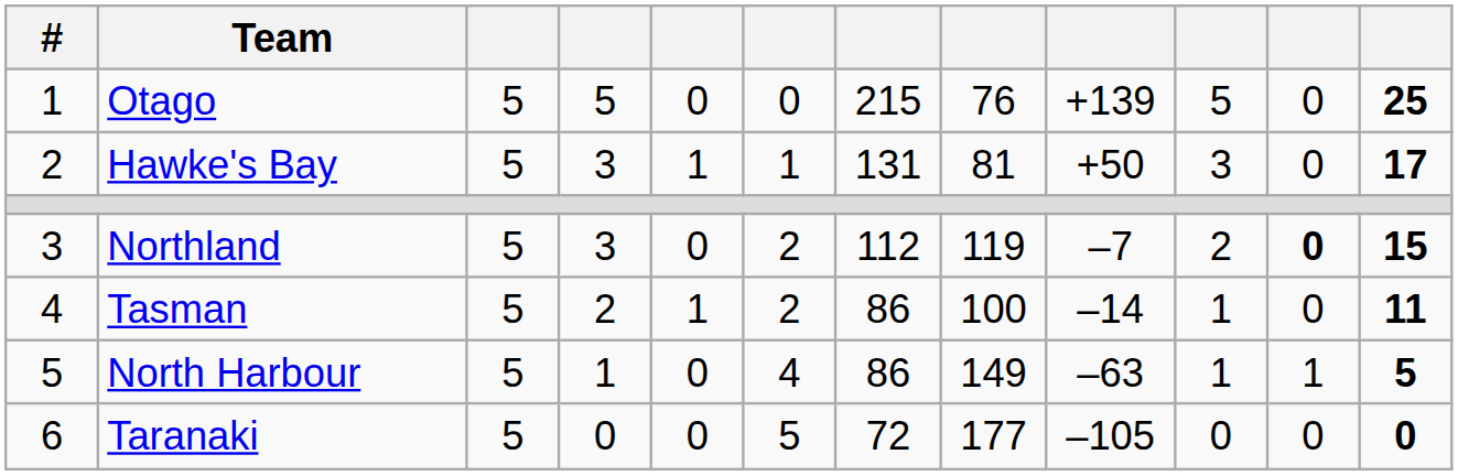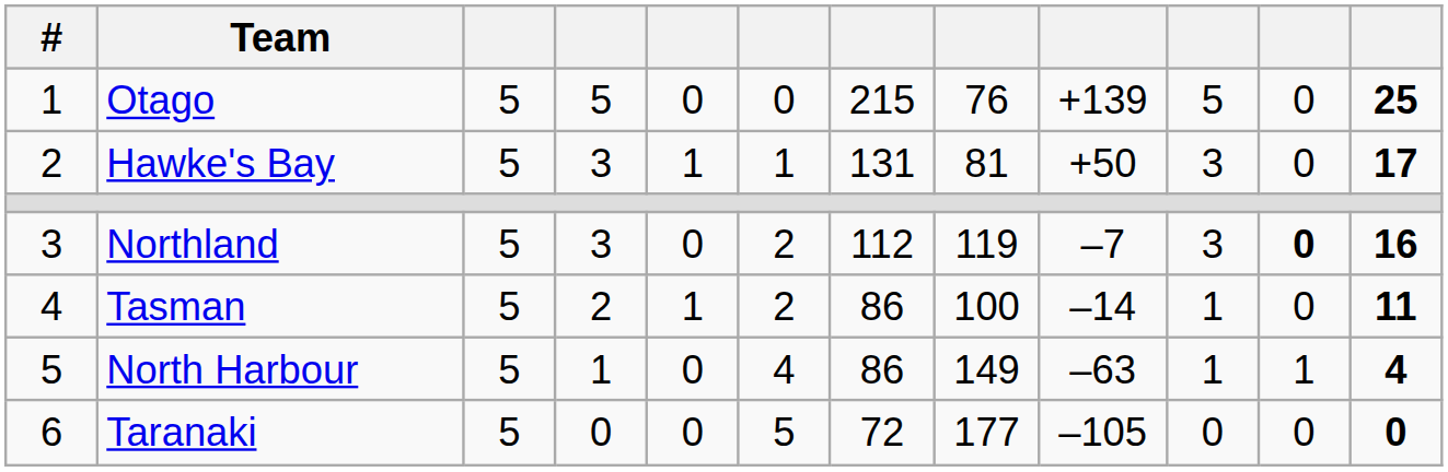Northland | column 10: 2 -> 3
Northland | column 12: 15 -> 16
North Harbour | column 12: 5 -> 4
